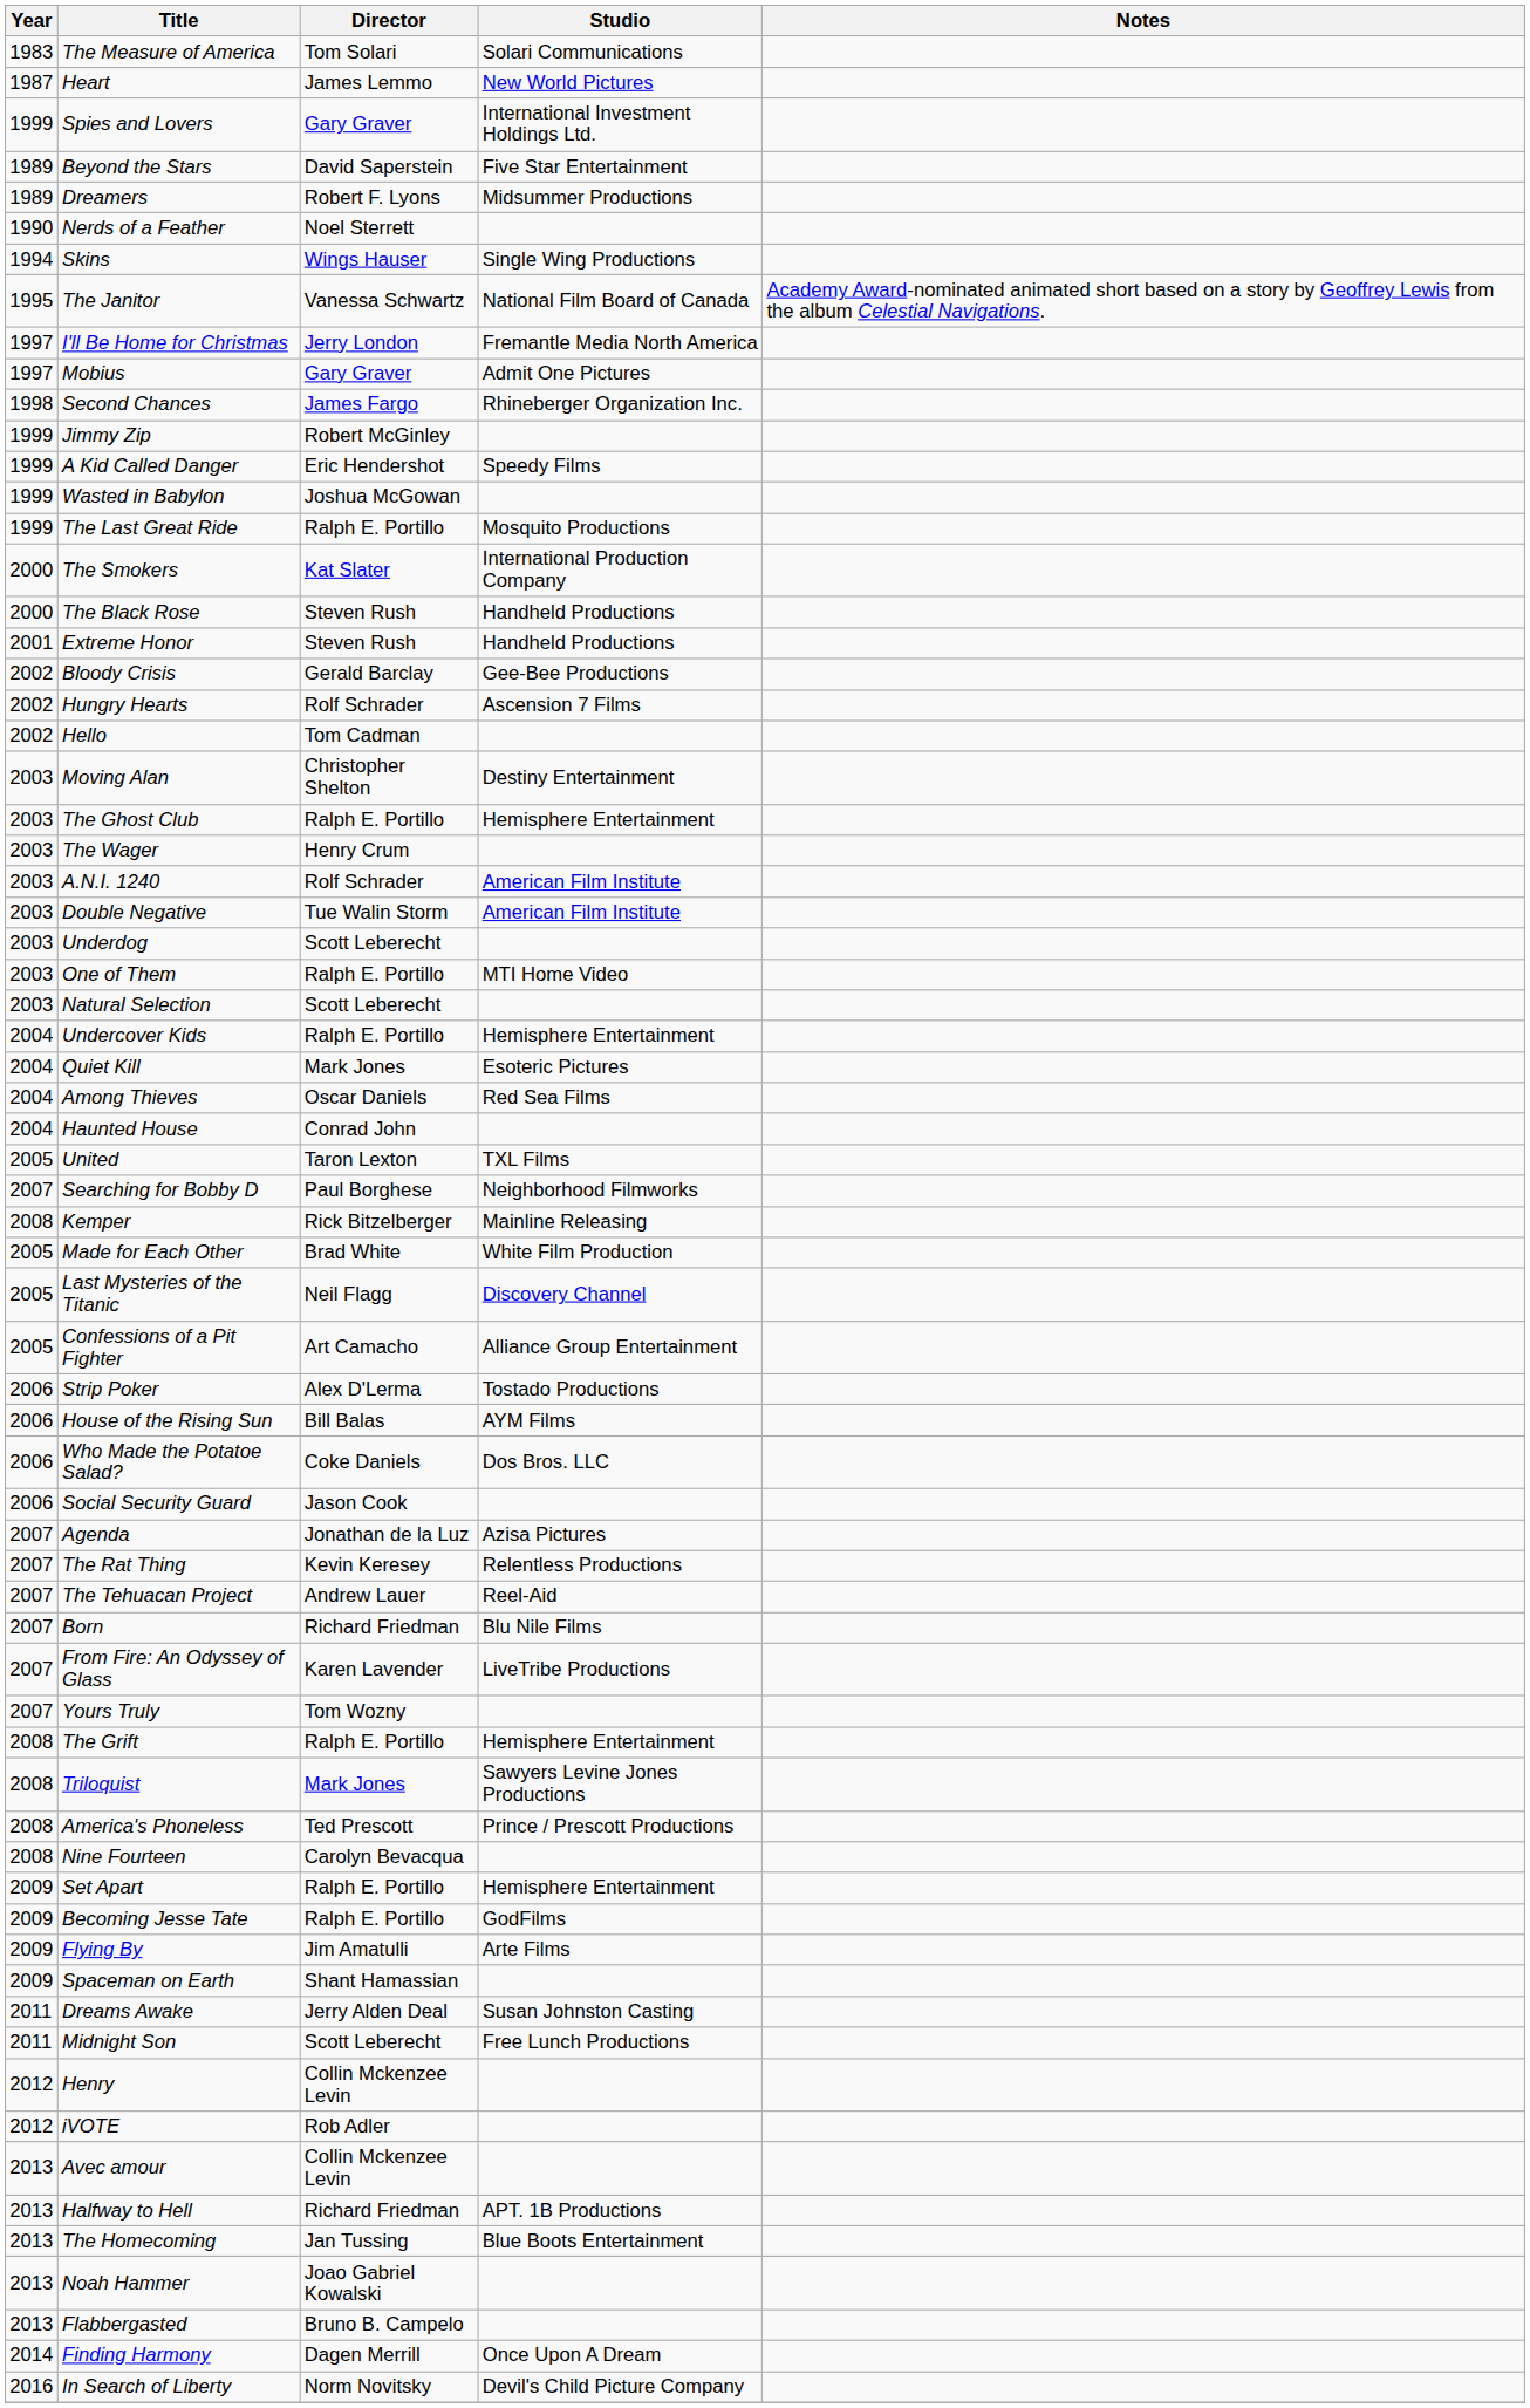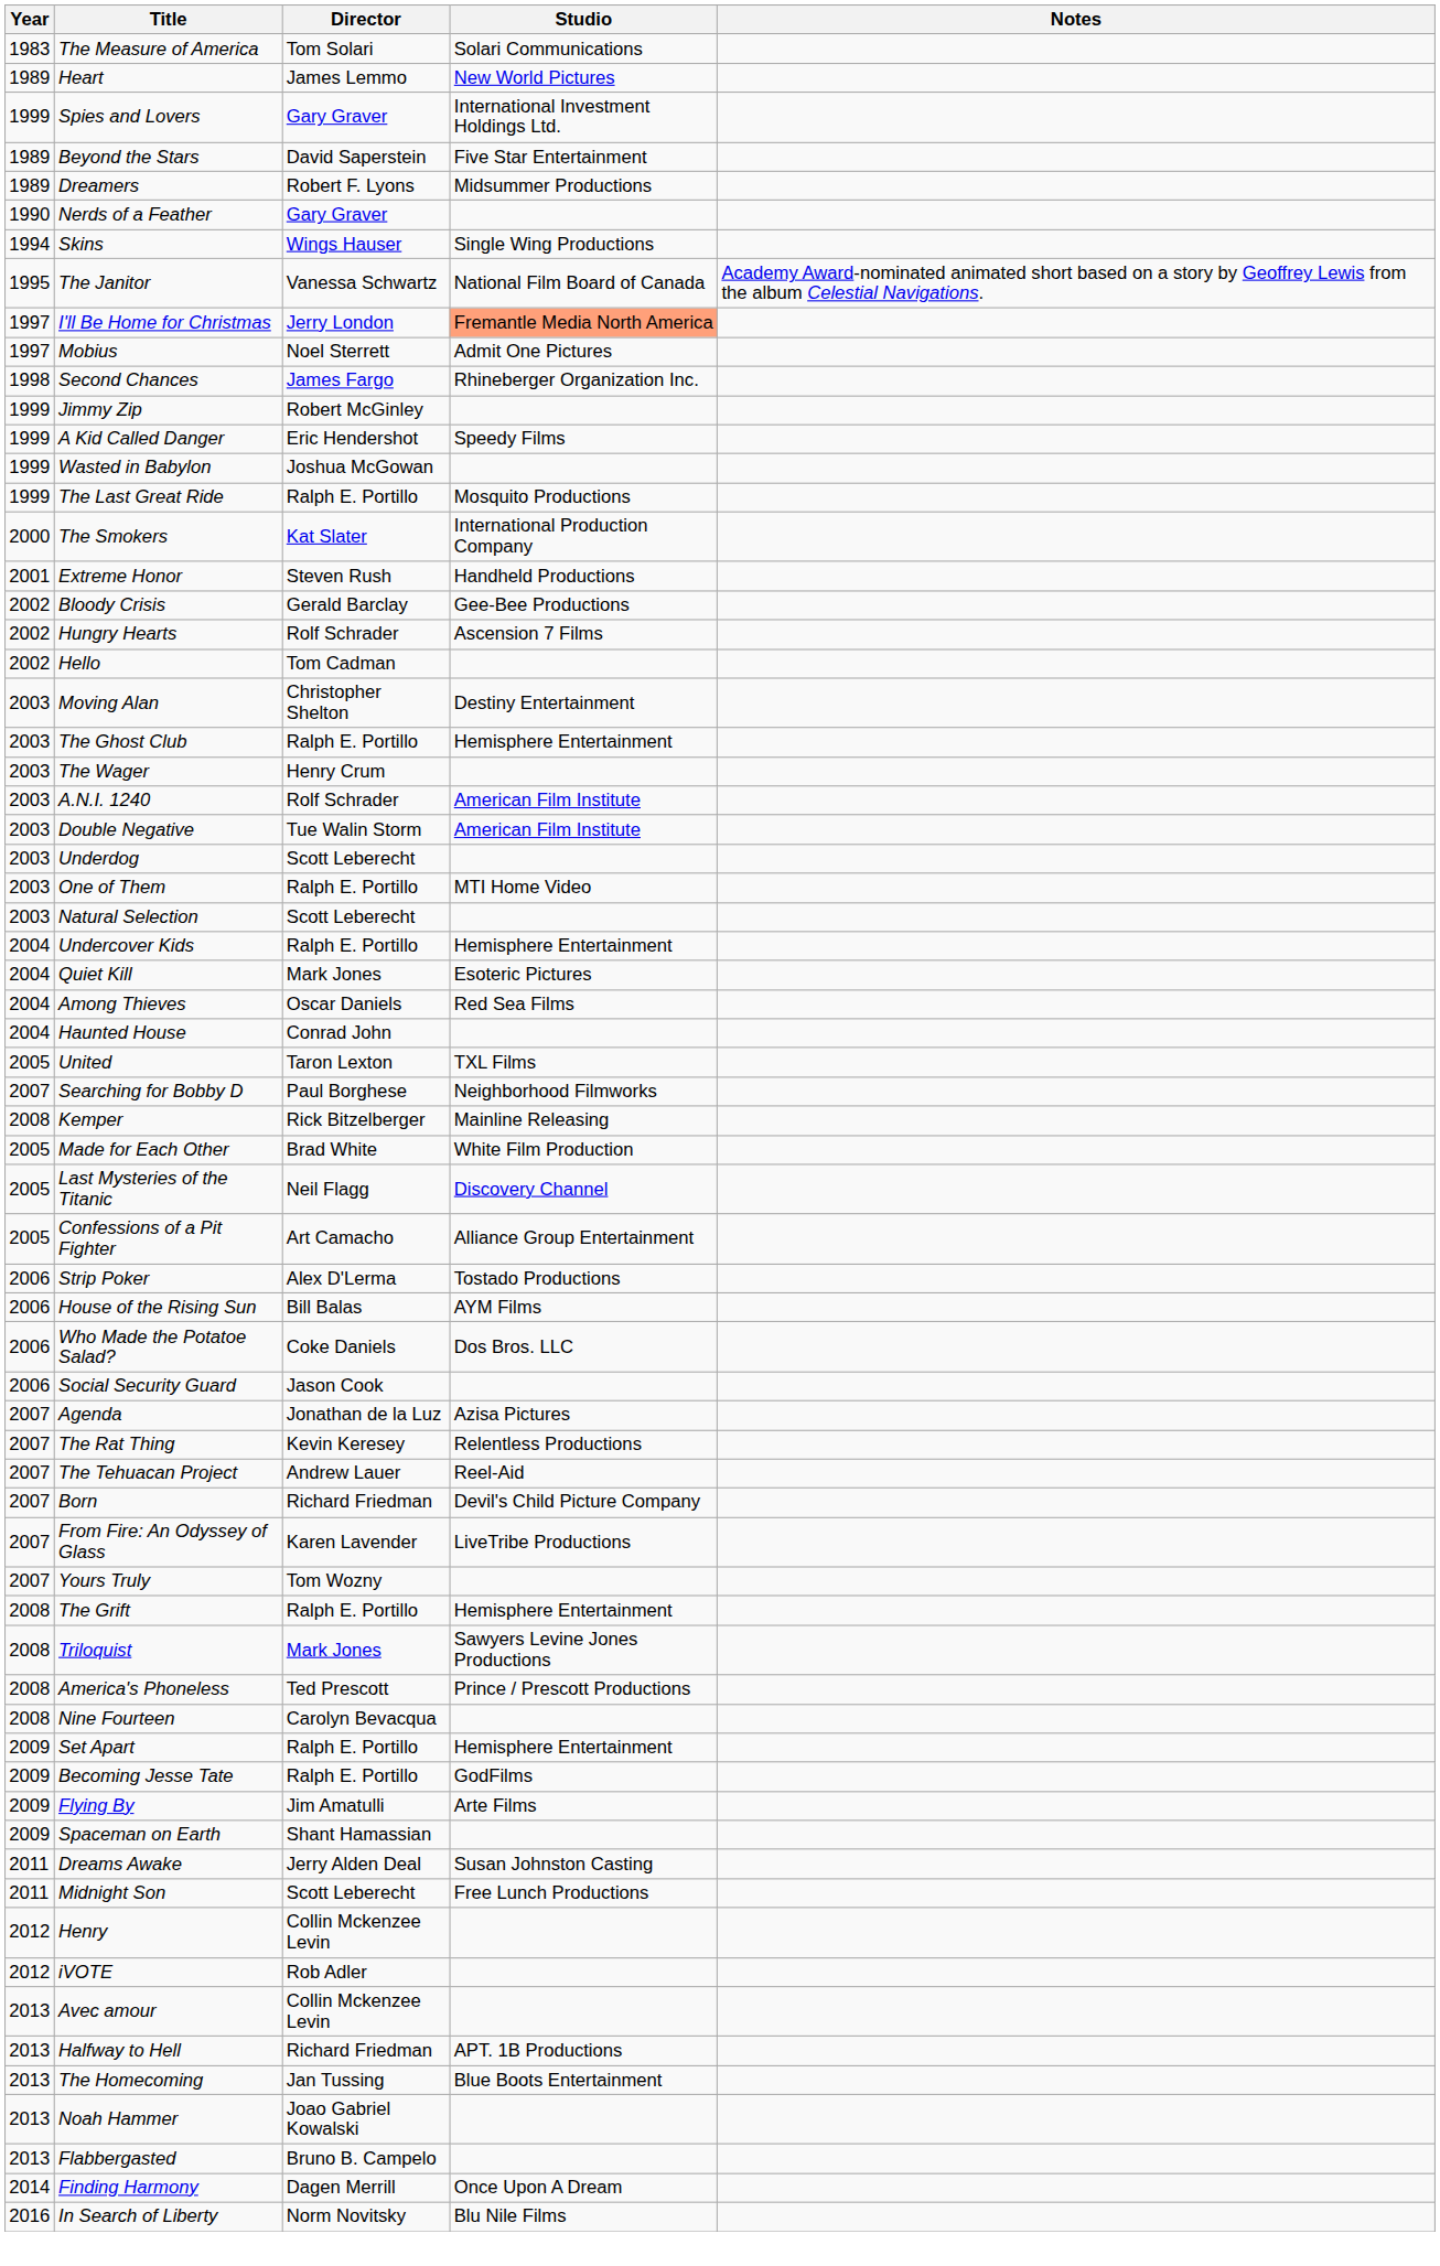Heart | Year: 1987 -> 1989
Nerds of a Feather | Director: Noel Sterrett -> Gary Graver
I'll Be Home for Christmas | Studio: no background -> lightsalmon background
Mobius | Director: Gary Graver -> Noel Sterrett
- row: 2000 | The Black Rose | Steven Rush | Handheld Productions
Born | Studio: Blu Nile Films -> Devil's Child Picture Company
In Search of Liberty | Studio: Devil's Child Picture Company -> Blu Nile Films
